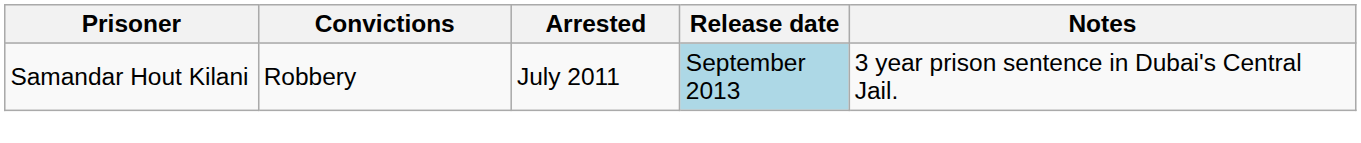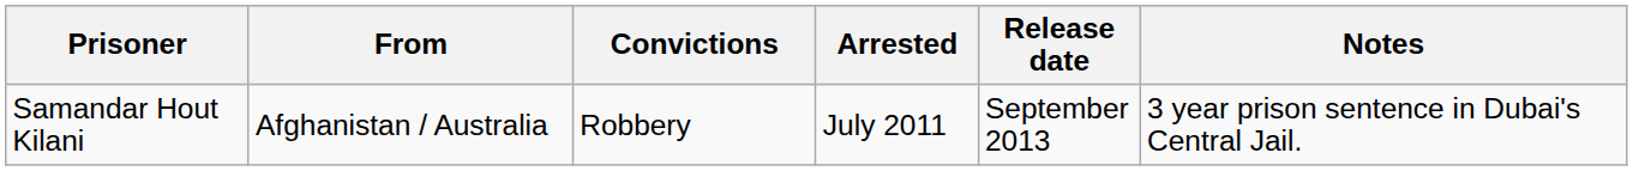+ column: From | Afghanistan / Australia
Samandar Hout Kilani | Release date: lightblue background -> no background
